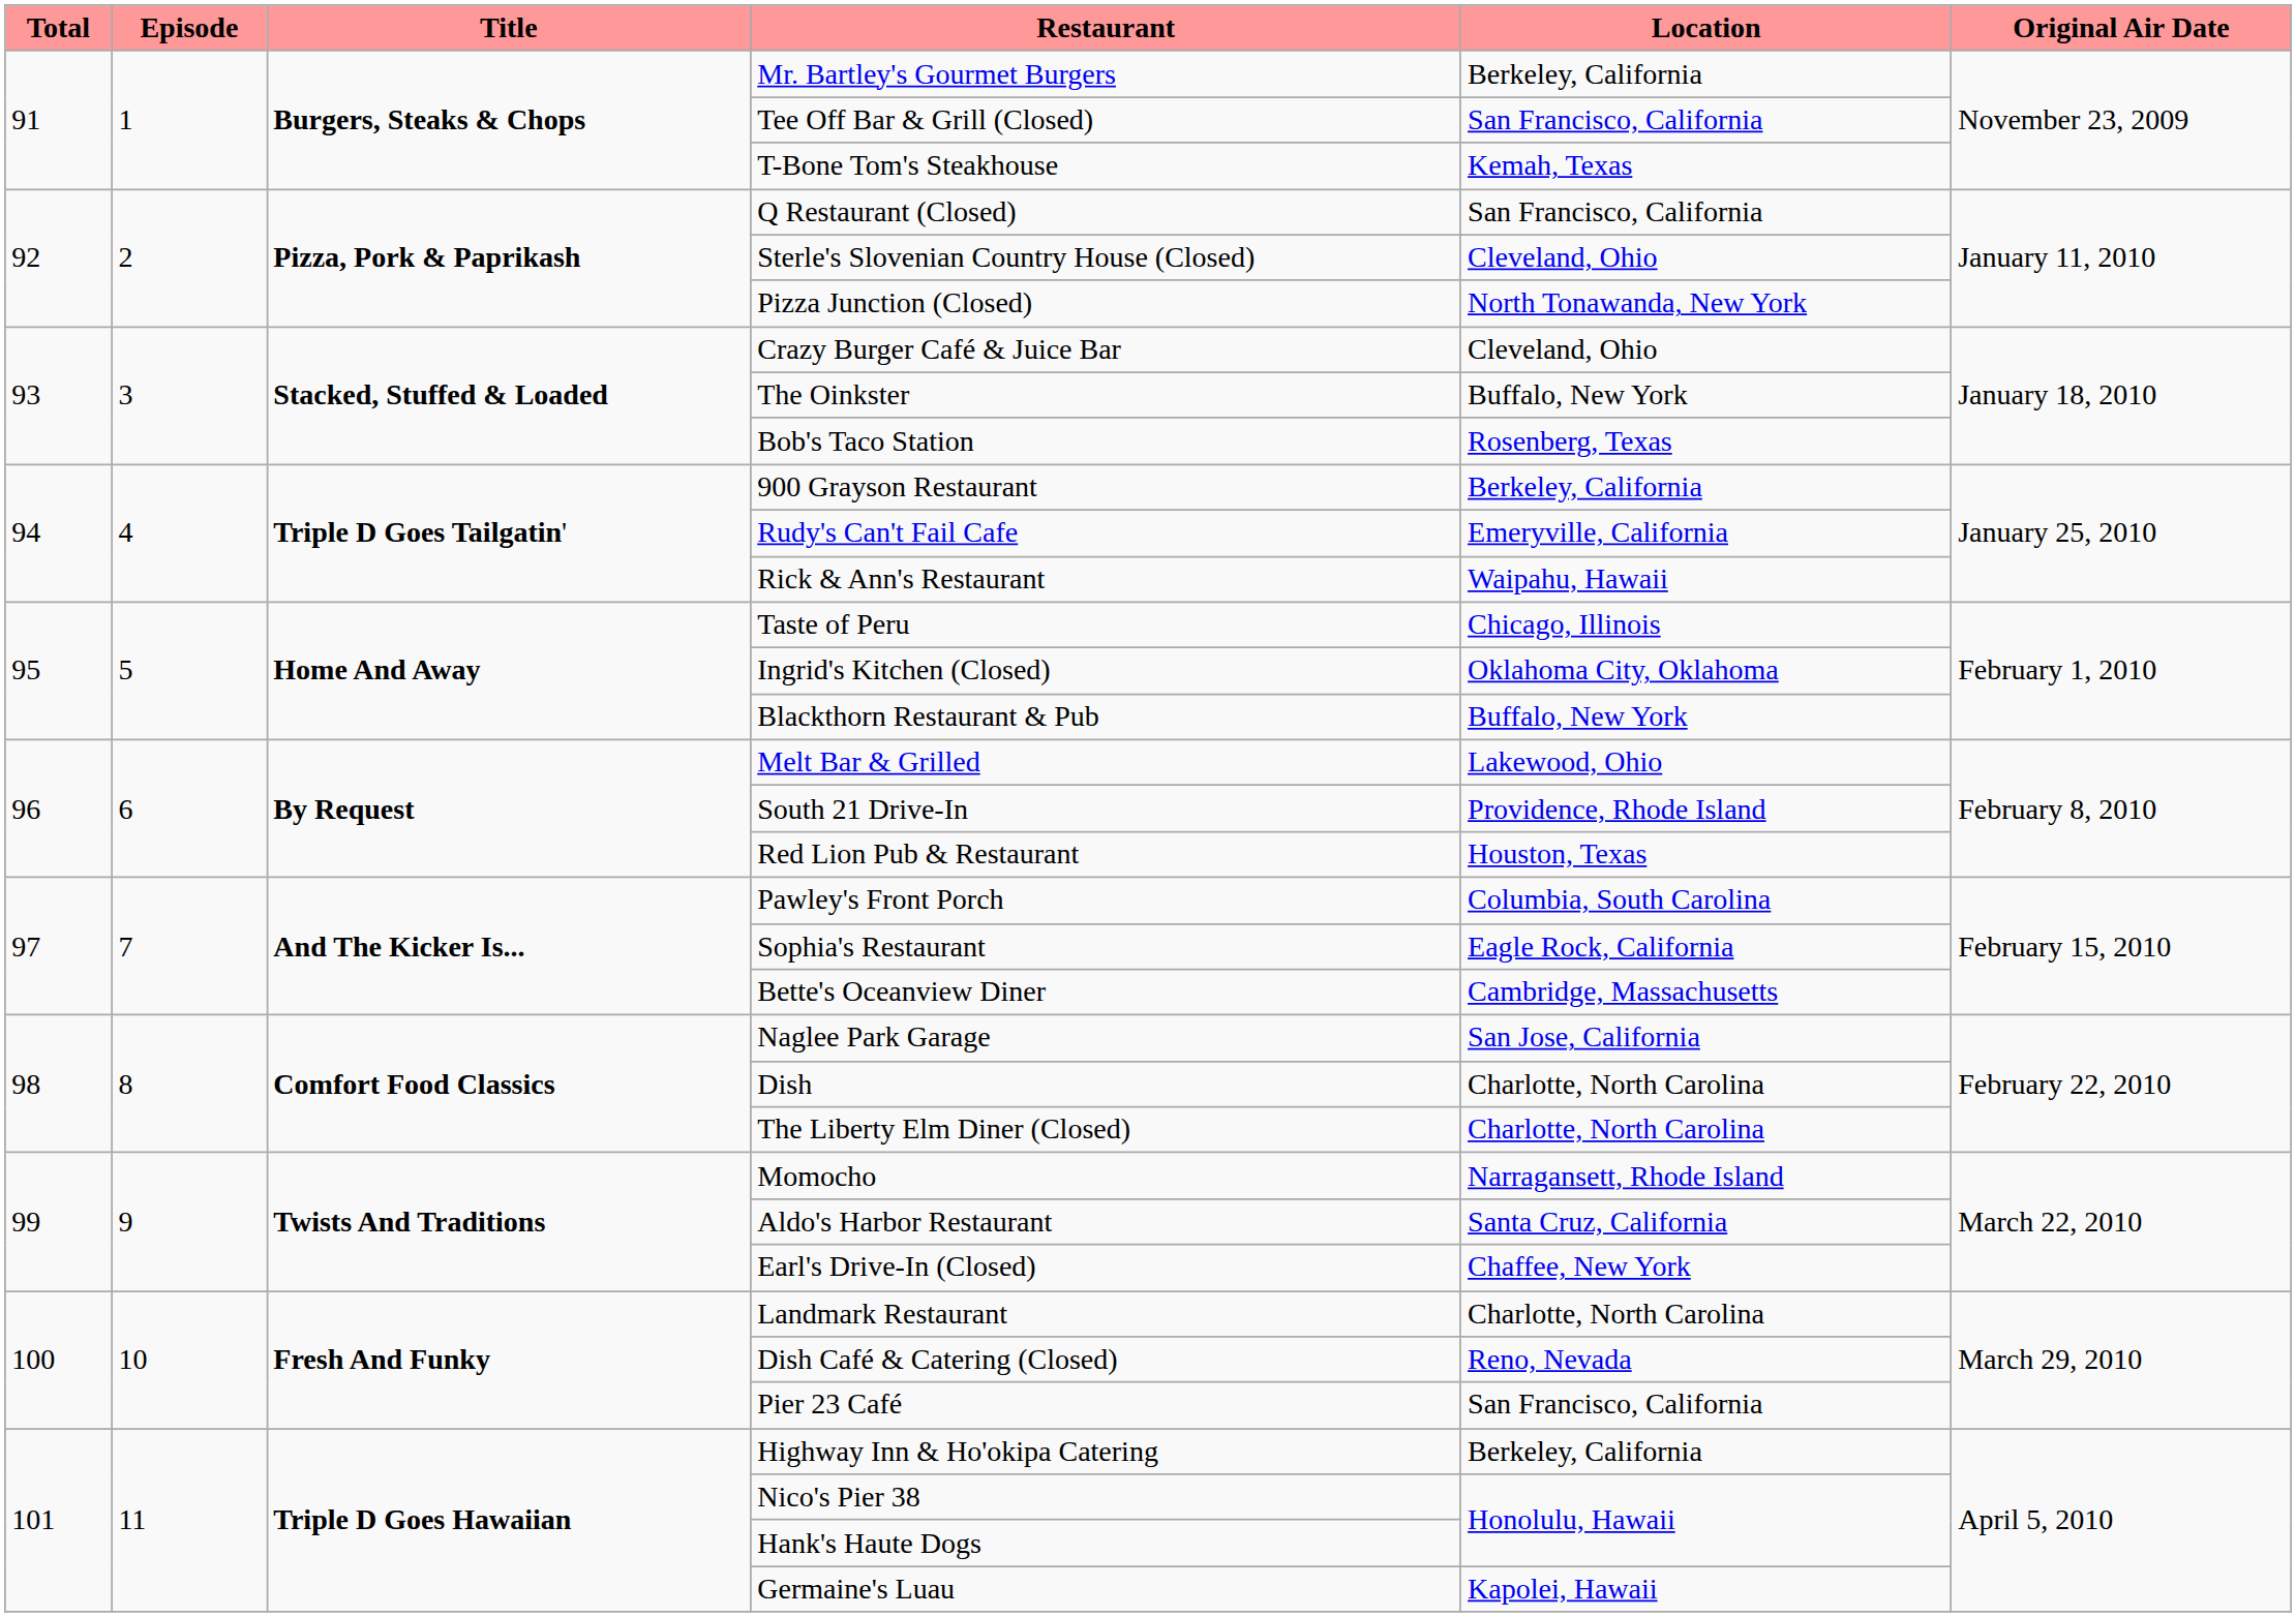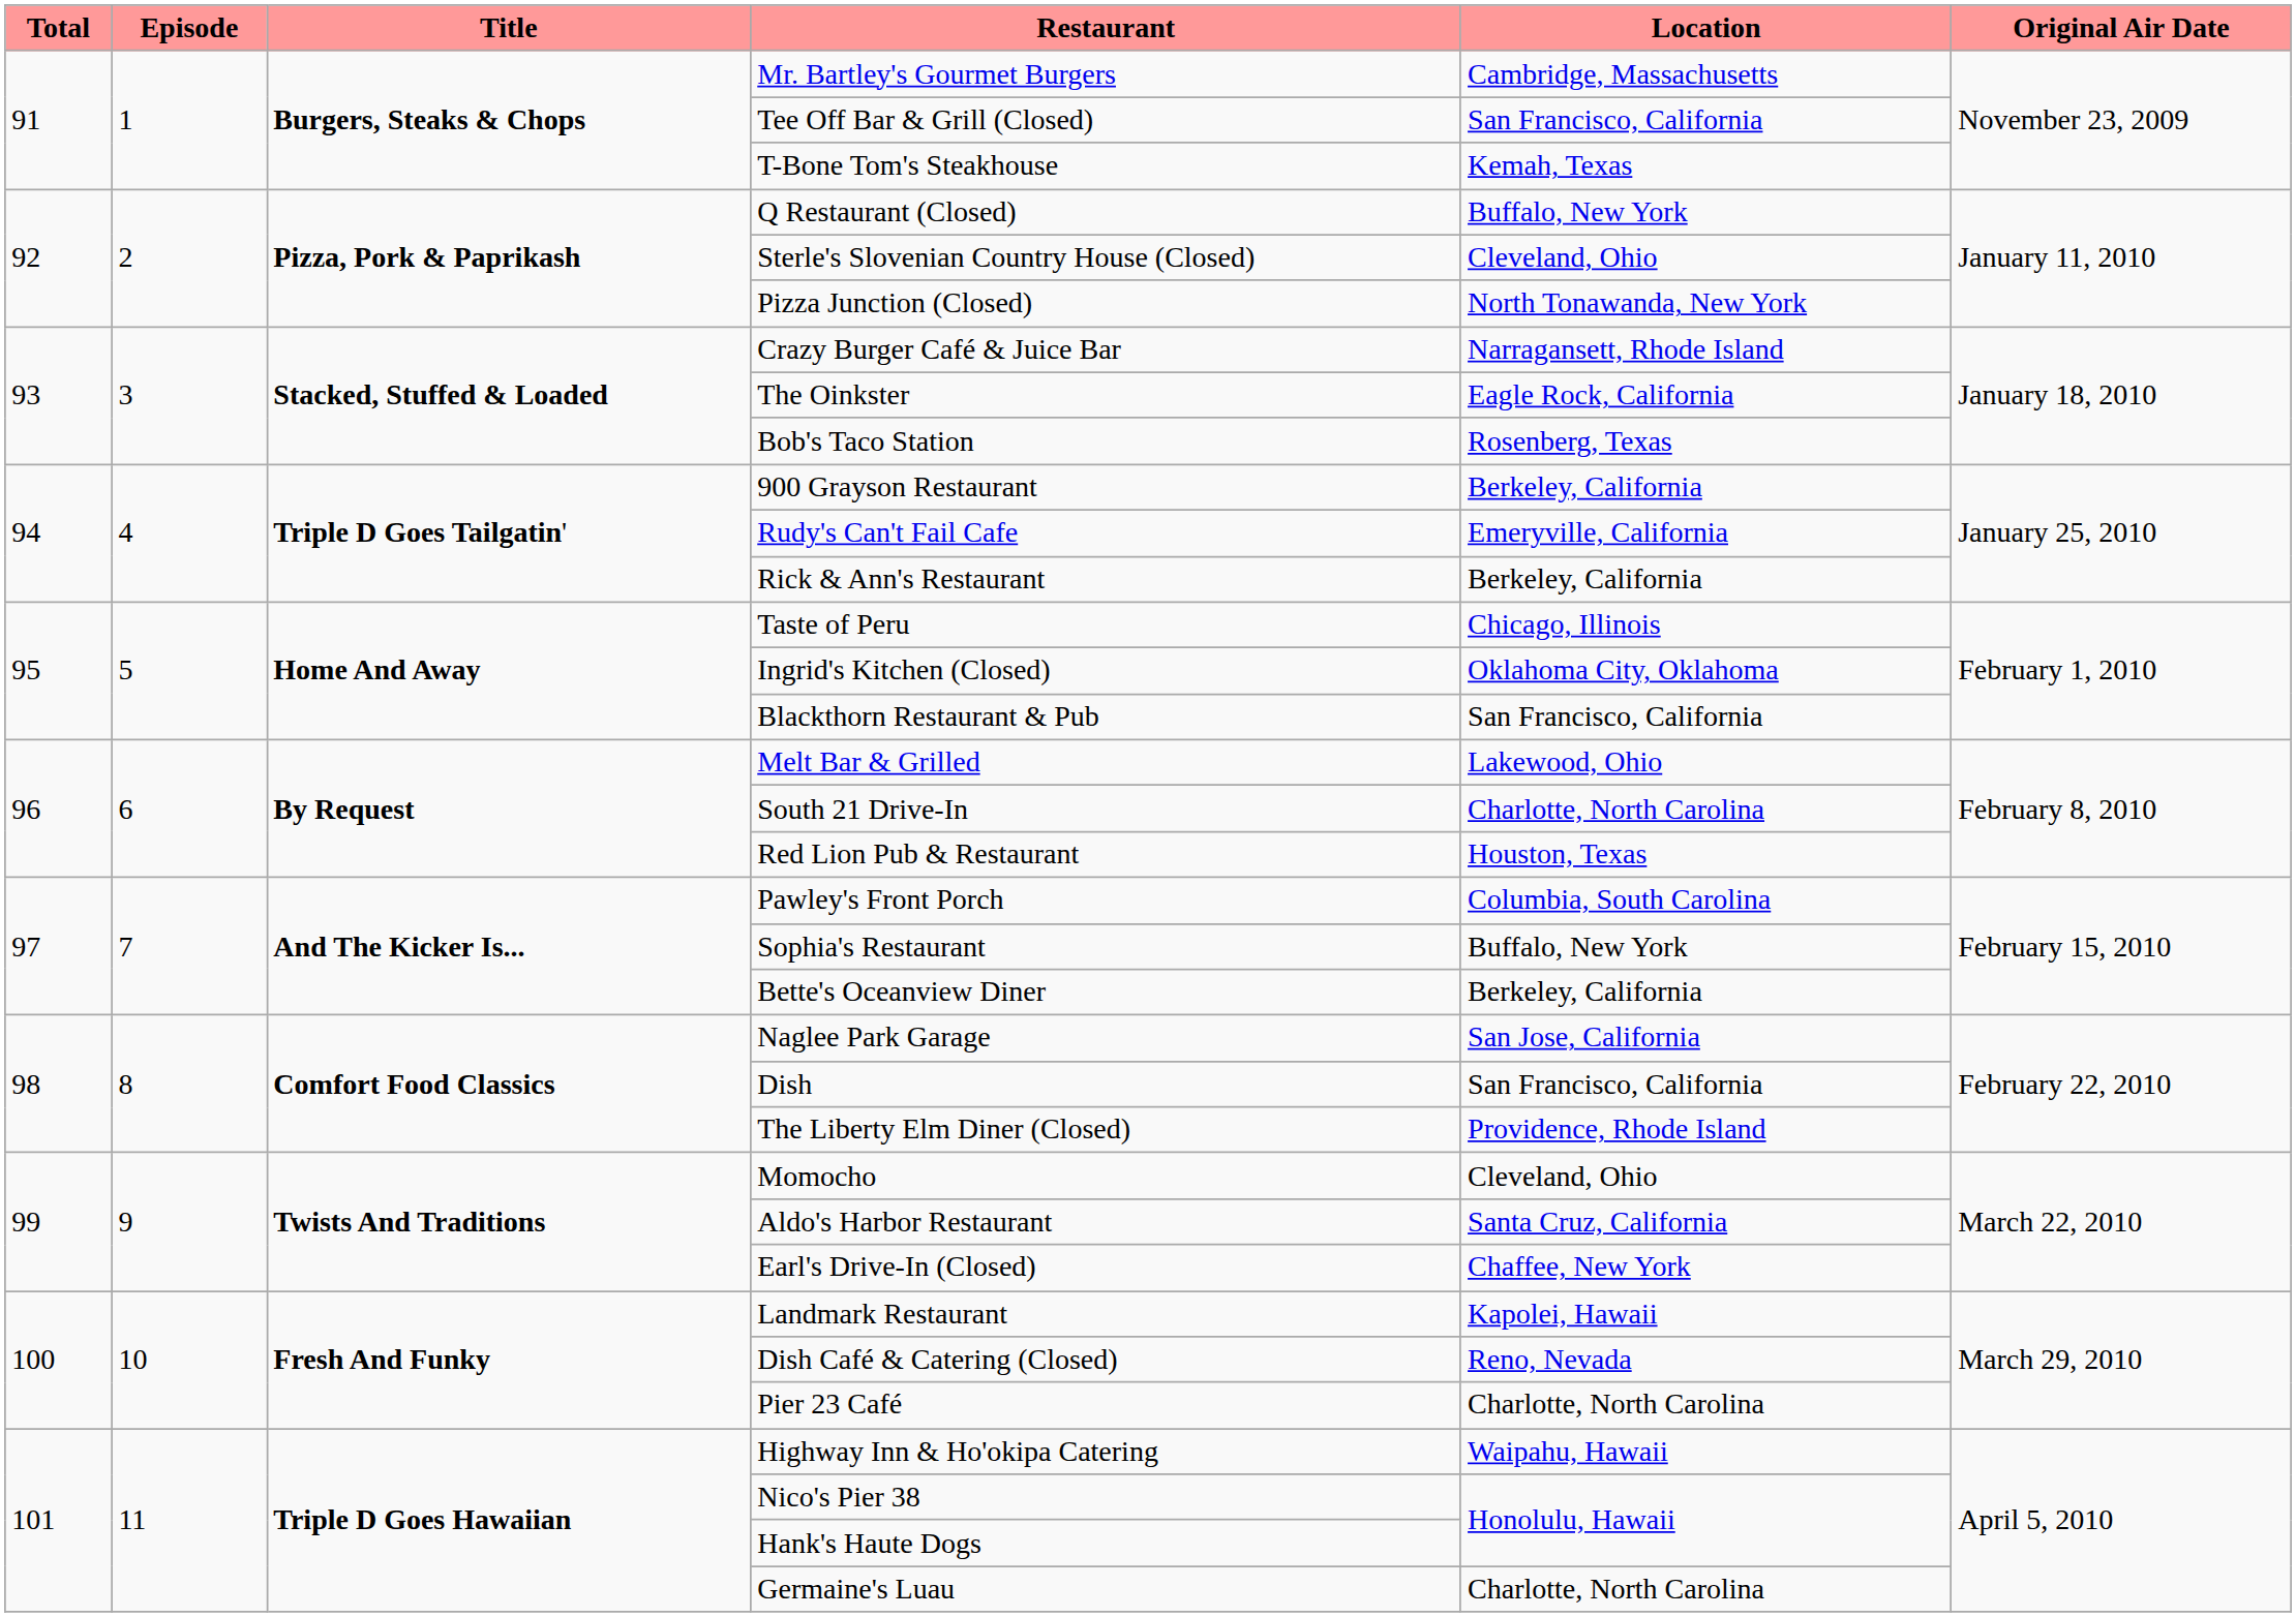Mr. Bartley's Gourmet Burgers | Location: Berkeley, California -> Cambridge, Massachusetts
Q Restaurant (Closed) | Location: San Francisco, California -> Buffalo, New York
Crazy Burger Café & Juice Bar | Location: Cleveland, Ohio -> Narragansett, Rhode Island
The Oinkster | Location: Buffalo, New York -> Eagle Rock, California
Rick & Ann's Restaurant | Location: Waipahu, Hawaii -> Berkeley, California
Blackthorn Restaurant & Pub | Location: Buffalo, New York -> San Francisco, California
South 21 Drive-In | Location: Providence, Rhode Island -> Charlotte, North Carolina
Sophia's Restaurant | Location: Eagle Rock, California -> Buffalo, New York
Bette's Oceanview Diner | Location: Cambridge, Massachusetts -> Berkeley, California
Dish | Location: Charlotte, North Carolina -> San Francisco, California
The Liberty Elm Diner (Closed) | Location: Charlotte, North Carolina -> Providence, Rhode Island
Momocho | Location: Narragansett, Rhode Island -> Cleveland, Ohio
Landmark Restaurant | Location: Charlotte, North Carolina -> Kapolei, Hawaii
Pier 23 Café | Location: San Francisco, California -> Charlotte, North Carolina
Highway Inn & Ho'okipa Catering | Location: Berkeley, California -> Waipahu, Hawaii
Germaine's Luau | Location: Kapolei, Hawaii -> Charlotte, North Carolina
